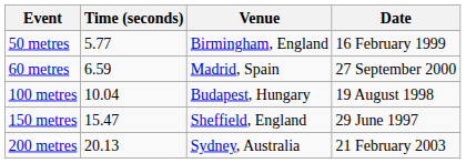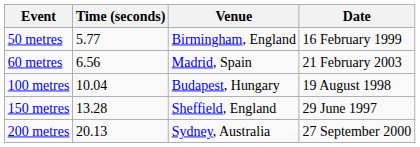60 metres | Time (seconds): 6.59 -> 6.56
60 metres | Date: 27 September 2000 -> 21 February 2003
150 metres | Time (seconds): 15.47 -> 13.28
200 metres | Date: 21 February 2003 -> 27 September 2000
